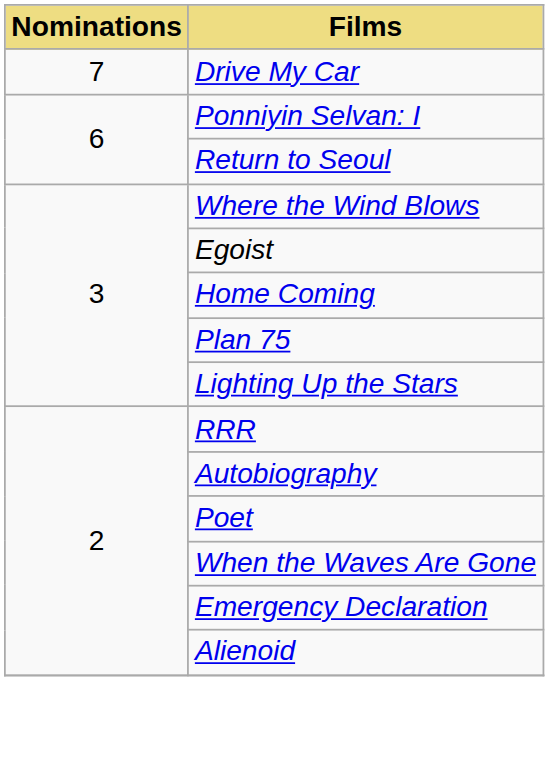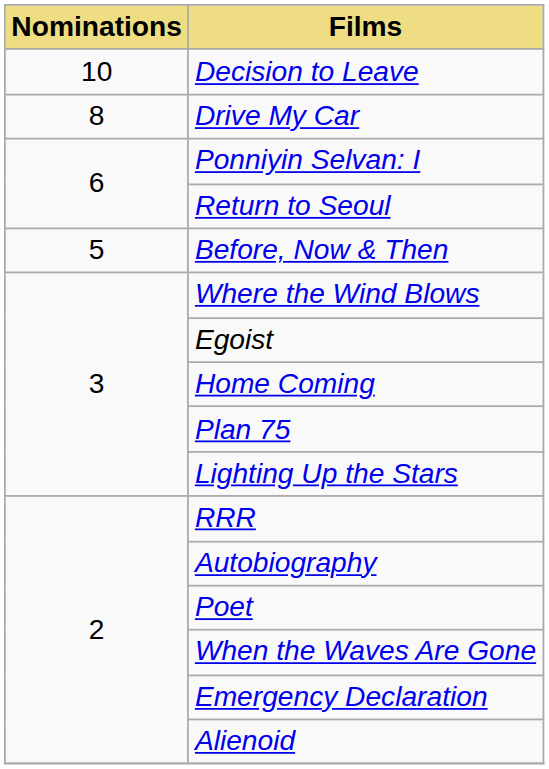+ row: 10 | Decision to Leave
Drive My Car | Nominations: 7 -> 8
+ row: 5 | Before, Now & Then
